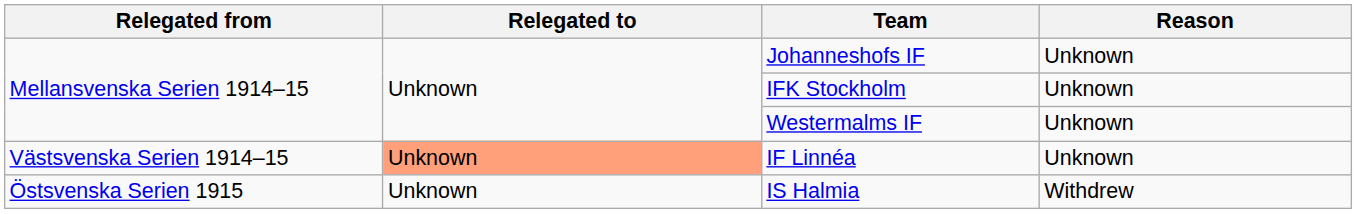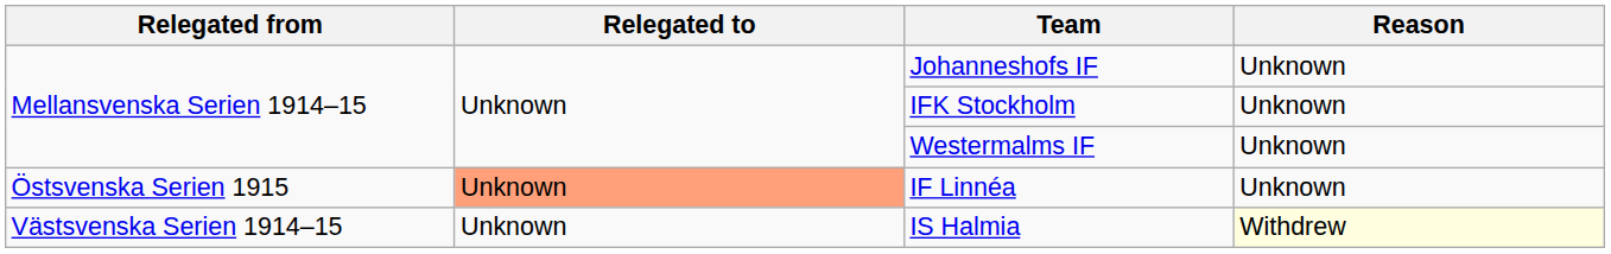IF Linnéa | Relegated from: Västsvenska Serien 1914–15 -> Östsvenska Serien 1915
IS Halmia | Relegated from: Östsvenska Serien 1915 -> Västsvenska Serien 1914–15
IS Halmia | Reason: no background -> lightyellow background
